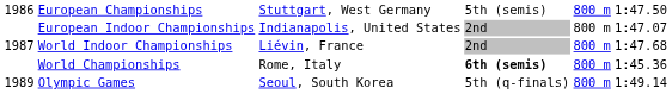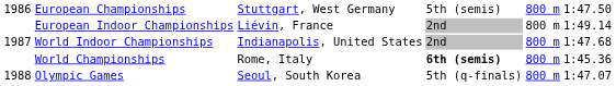European Indoor Championships | column 3: Indianapolis, United States -> Liévin, France
European Indoor Championships | column 6: 1:47.07 -> 1:49.14
World Indoor Championships | column 3: Liévin, France -> Indianapolis, United States
Olympic Games | column 1: 1989 -> 1988
Olympic Games | column 6: 1:49.14 -> 1:47.07
